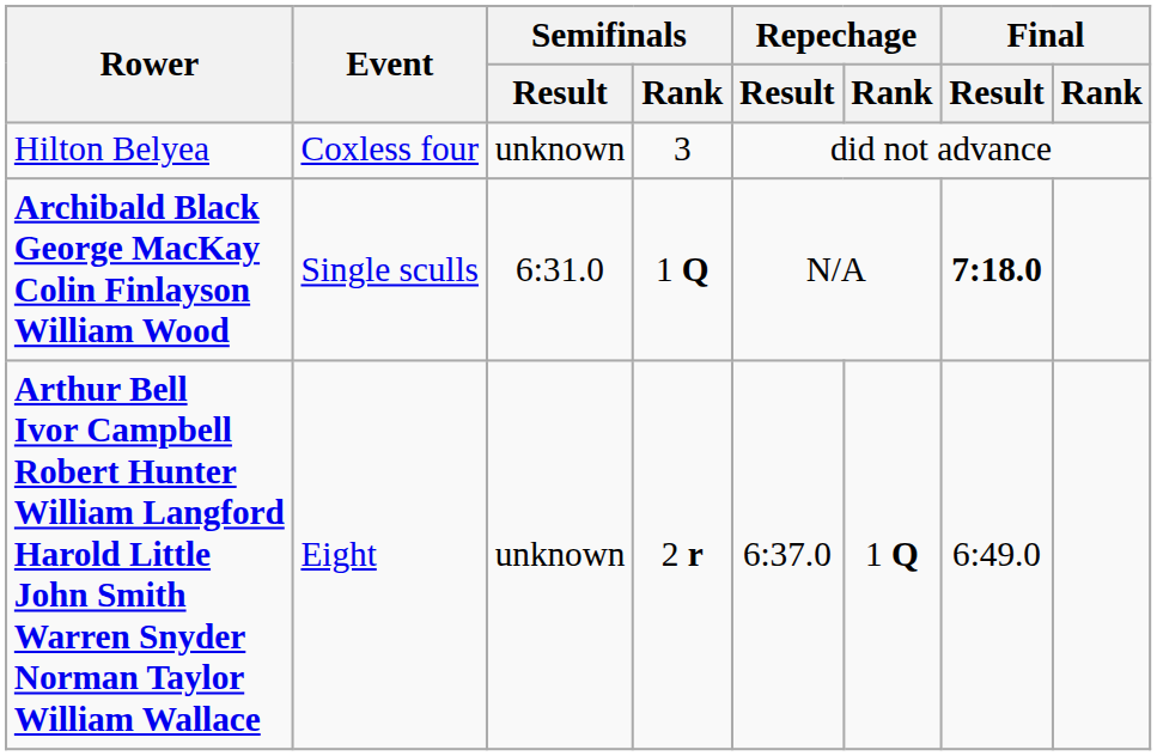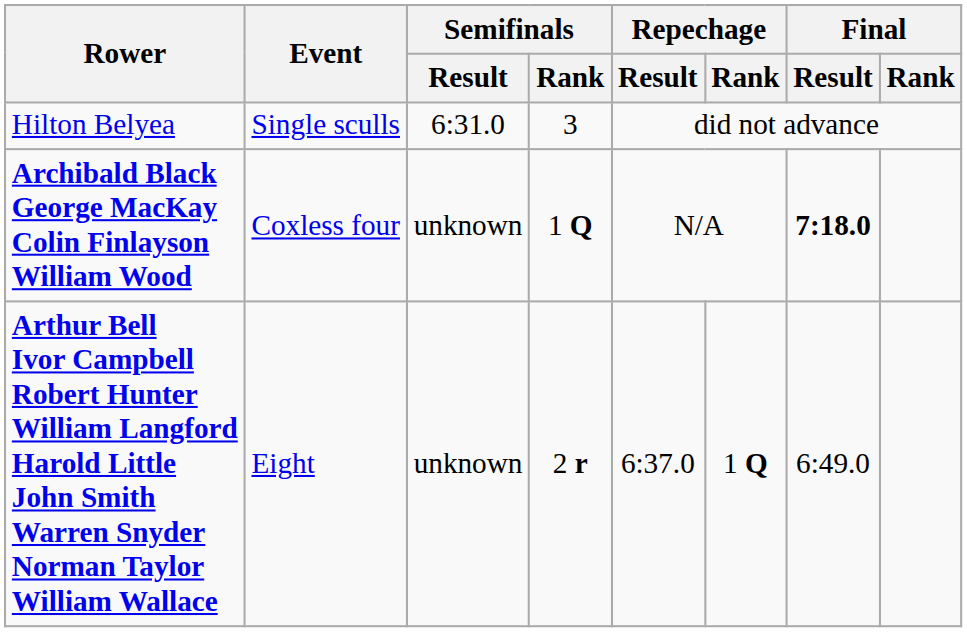Hilton Belyea | Event: Coxless four -> Single sculls
Hilton Belyea | Semifinals / Result: unknown -> 6:31.0
Archibald Black George MacKay Colin Finlayson William Wood | Event: Single sculls -> Coxless four
Archibald Black George MacKay Colin Finlayson William Wood | Semifinals / Result: 6:31.0 -> unknown
